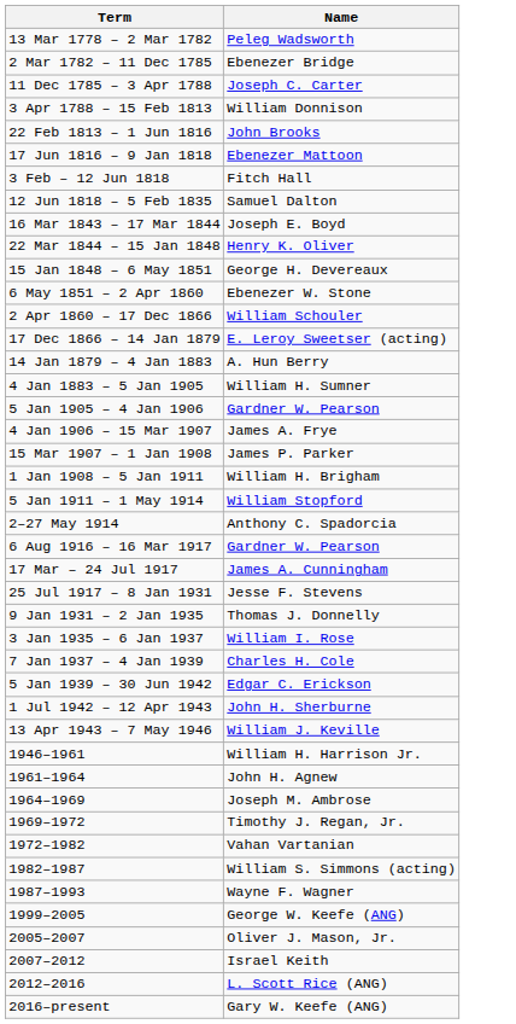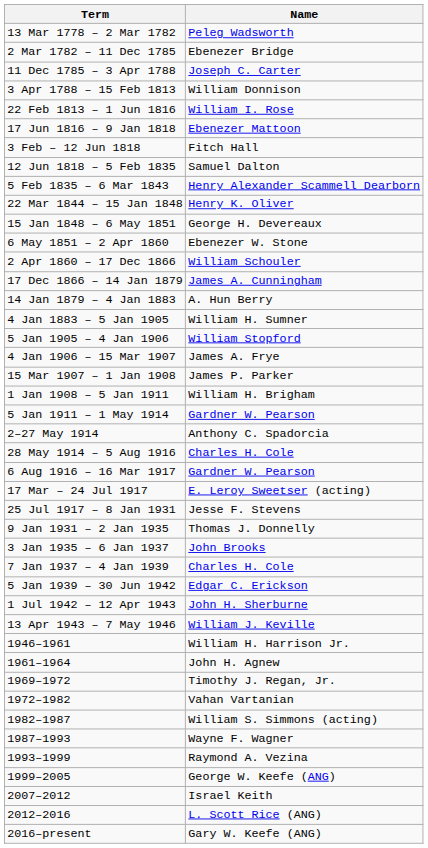22 Feb 1813 – 1 Jun 1816 | Name: John Brooks -> William I. Rose
+ row: 5 Feb 1835 – 6 Mar 1843 | Henry Alexander Scammell Dearborn
- row: 16 Mar 1843 – 17 Mar 1844 | Joseph E. Boyd
17 Dec 1866 – 14 Jan 1879 | Name: E. Leroy Sweetser (acting) -> James A. Cunningham
5 Jan 1905 – 4 Jan 1906 | Name: Gardner W. Pearson -> William Stopford
5 Jan 1911 – 1 May 1914 | Name: William Stopford -> Gardner W. Pearson
+ row: 28 May 1914 – 5 Aug 1916 | Charles H. Cole
17 Mar – 24 Jul 1917 | Name: James A. Cunningham -> E. Leroy Sweetser (acting)
3 Jan 1935 – 6 Jan 1937 | Name: William I. Rose -> John Brooks
- row: 1964–1969 | Joseph M. Ambrose
+ row: 1993–1999 | Raymond A. Vezina
- row: 2005–2007 | Oliver J. Mason, Jr.
